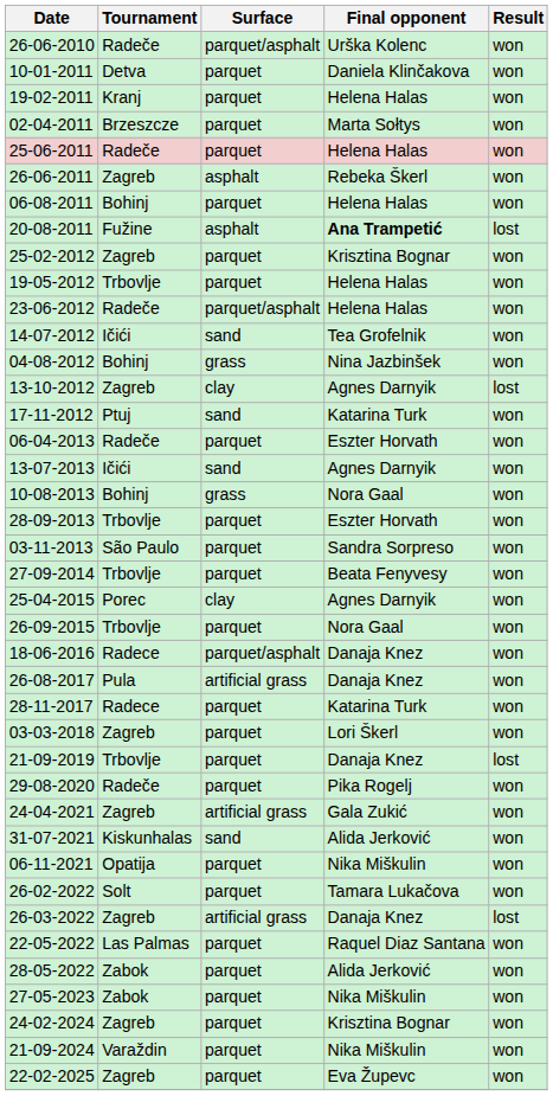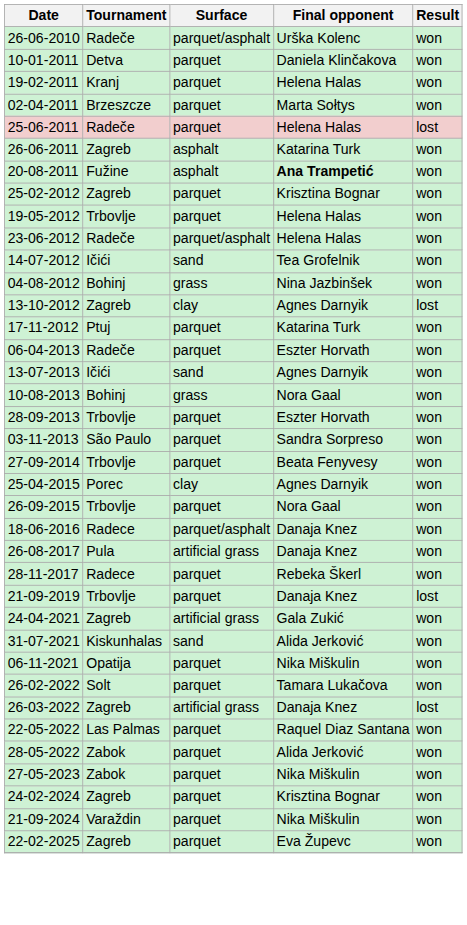25-06-2011 | Result: won -> lost
26-06-2011 | Final opponent: Rebeka Škerl -> Katarina Turk
- row: 06-08-2011 | Bohinj | parquet | Helena Halas | won
20-08-2011 | Result: lost -> won
17-11-2012 | Surface: sand -> parquet
28-11-2017 | Final opponent: Katarina Turk -> Rebeka Škerl
- row: 03-03-2018 | Zagreb | parquet | Lori Škerl | won
- row: 29-08-2020 | Radeče | parquet | Pika Rogelj | won
